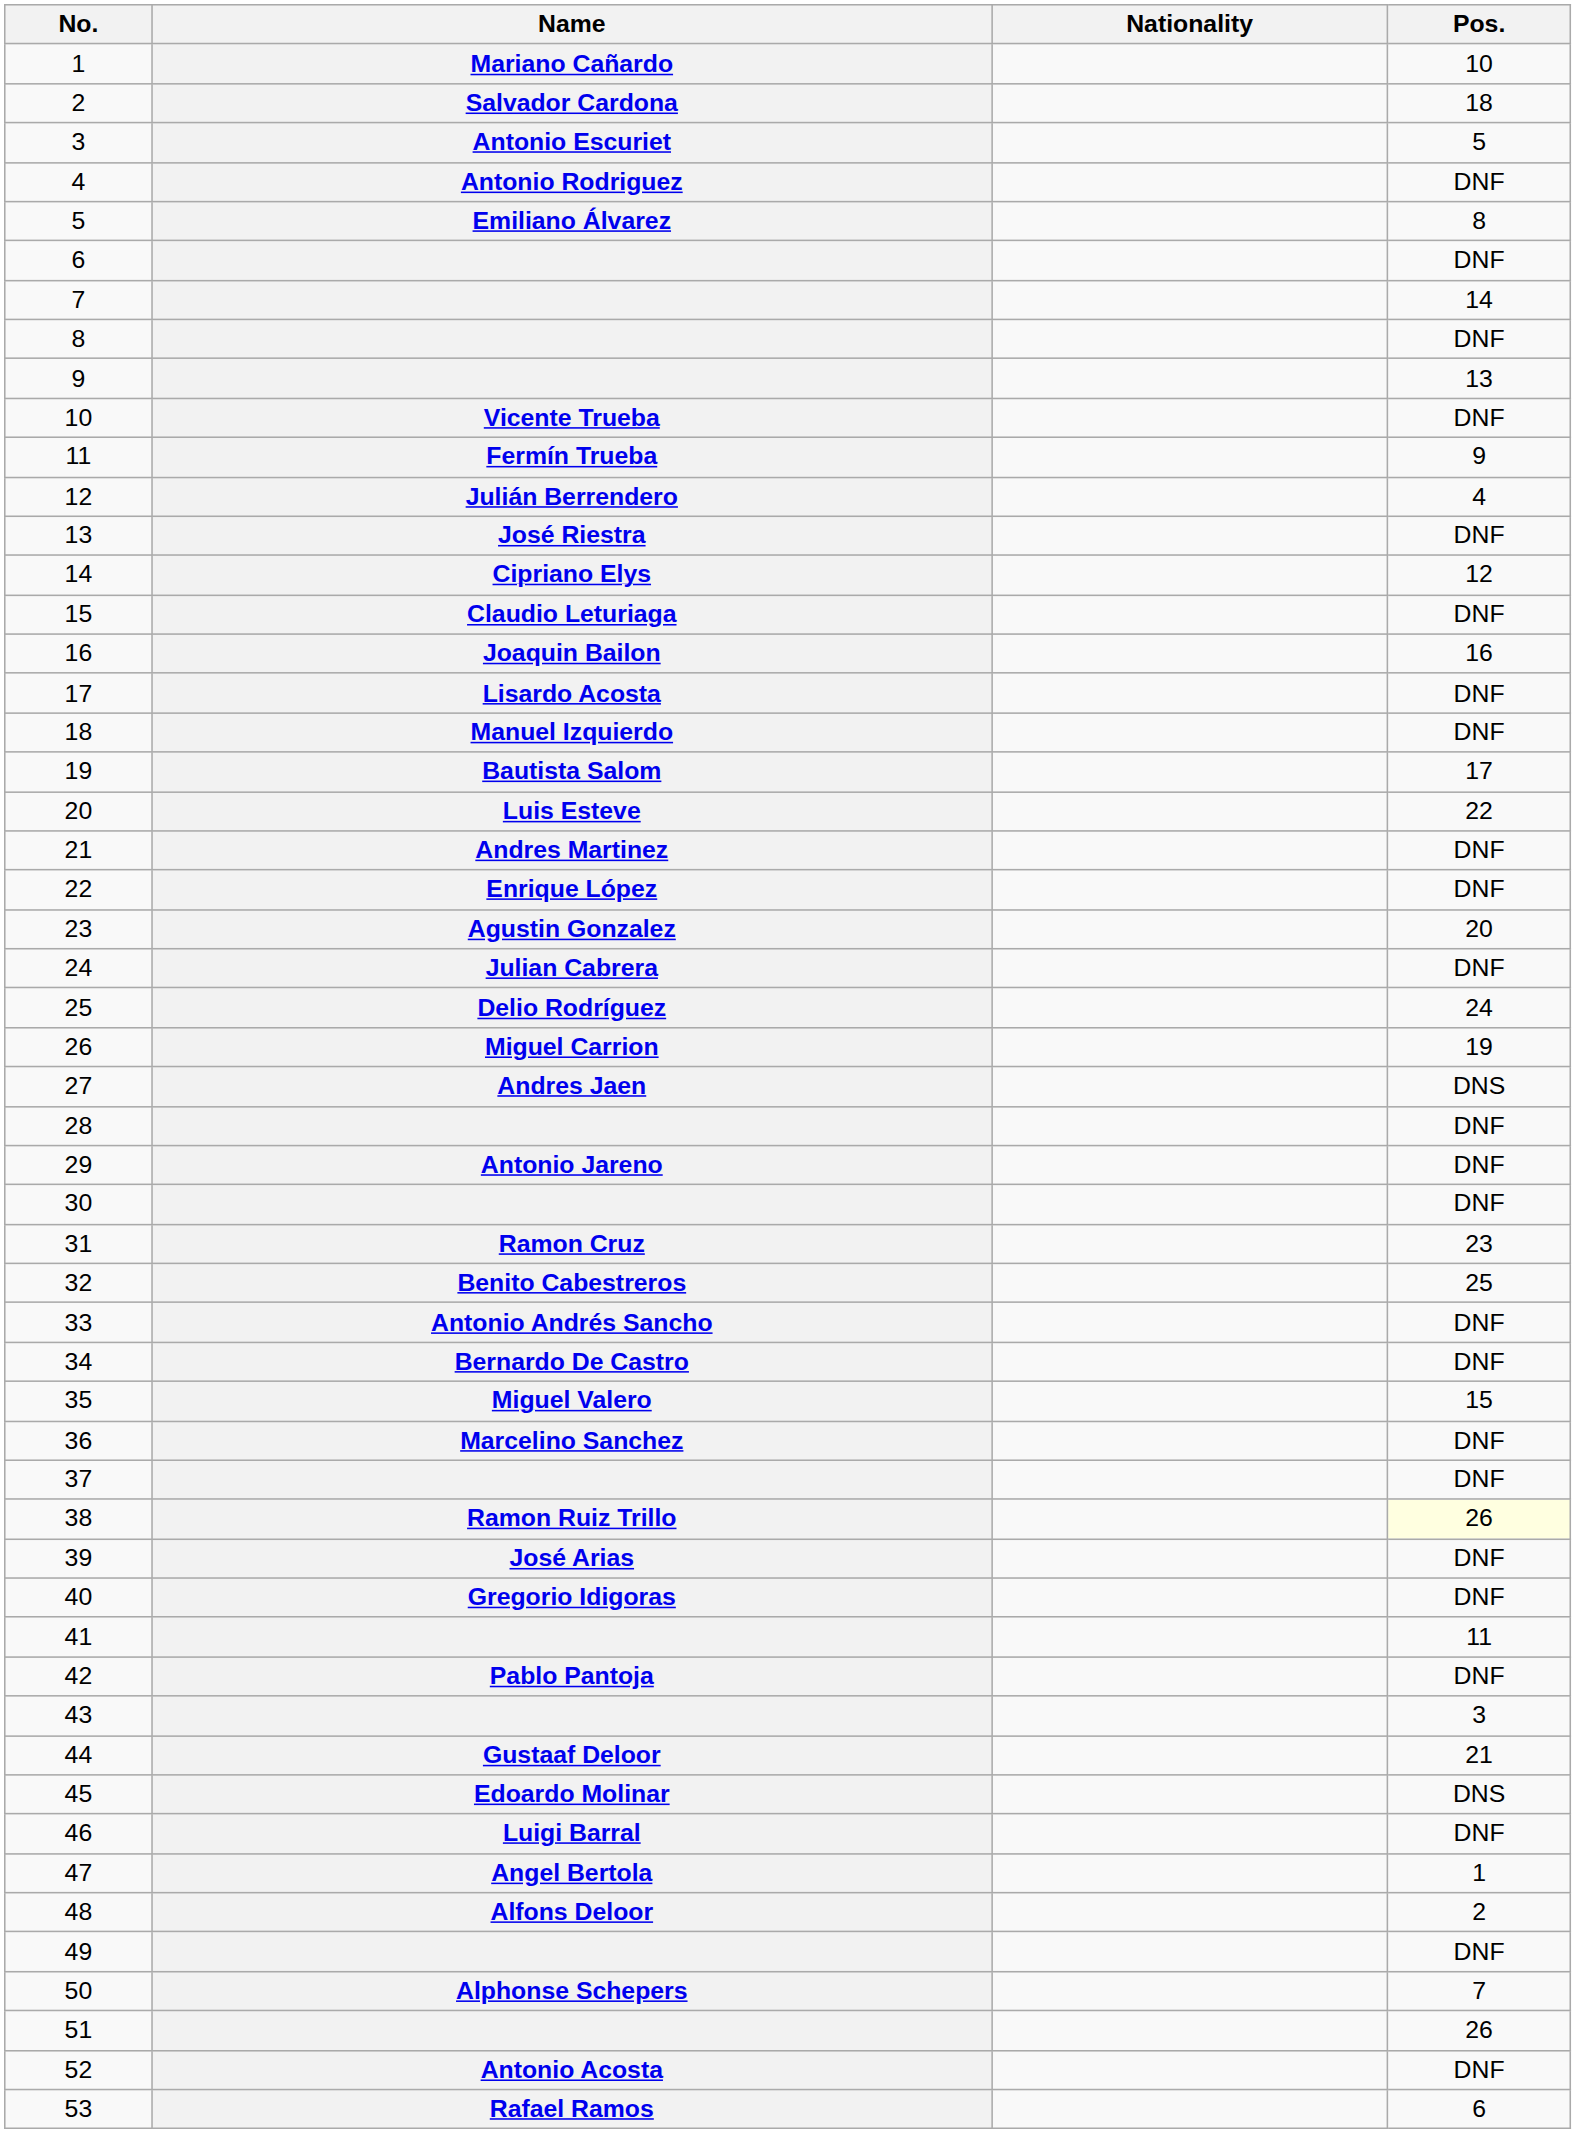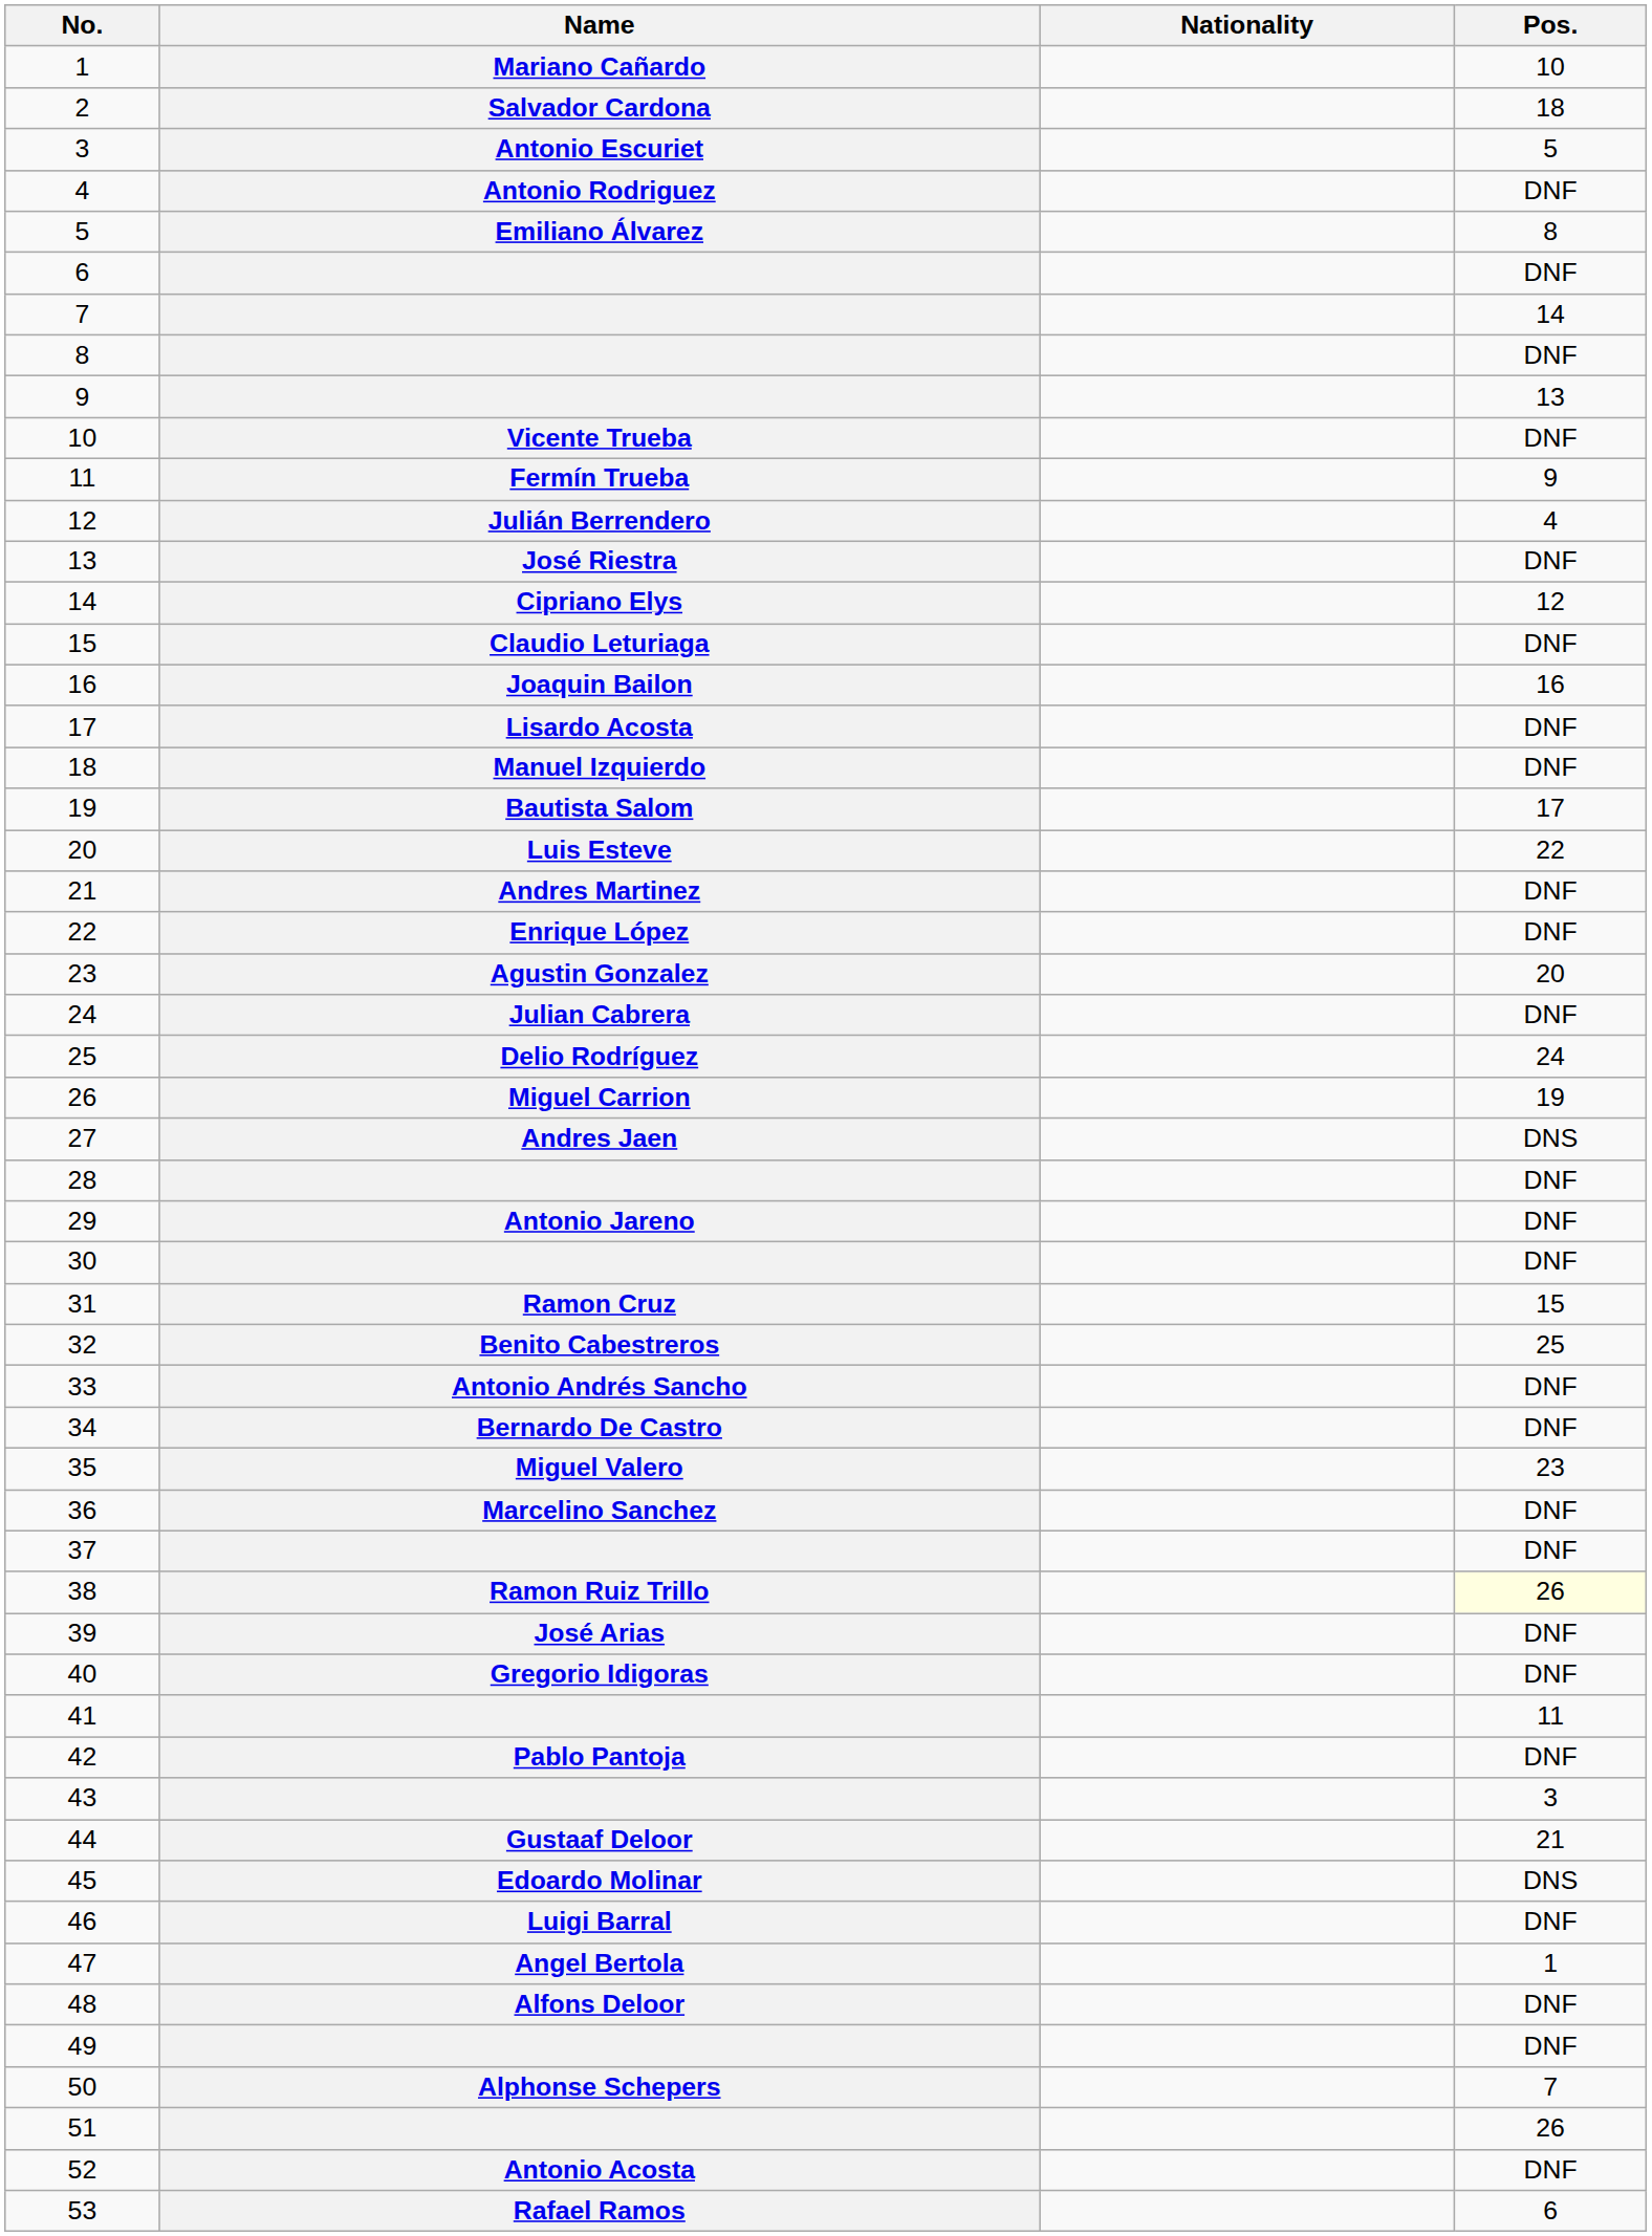31 | Pos.: 23 -> 15
35 | Pos.: 15 -> 23
48 | Pos.: 2 -> DNF
